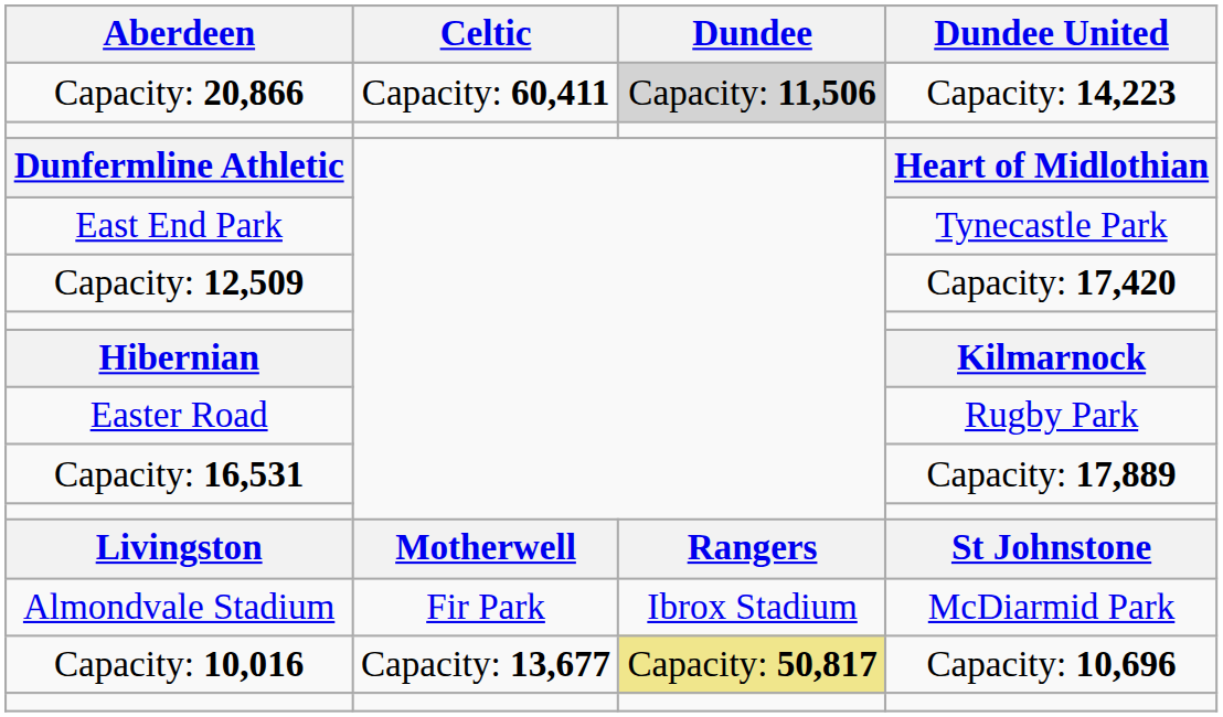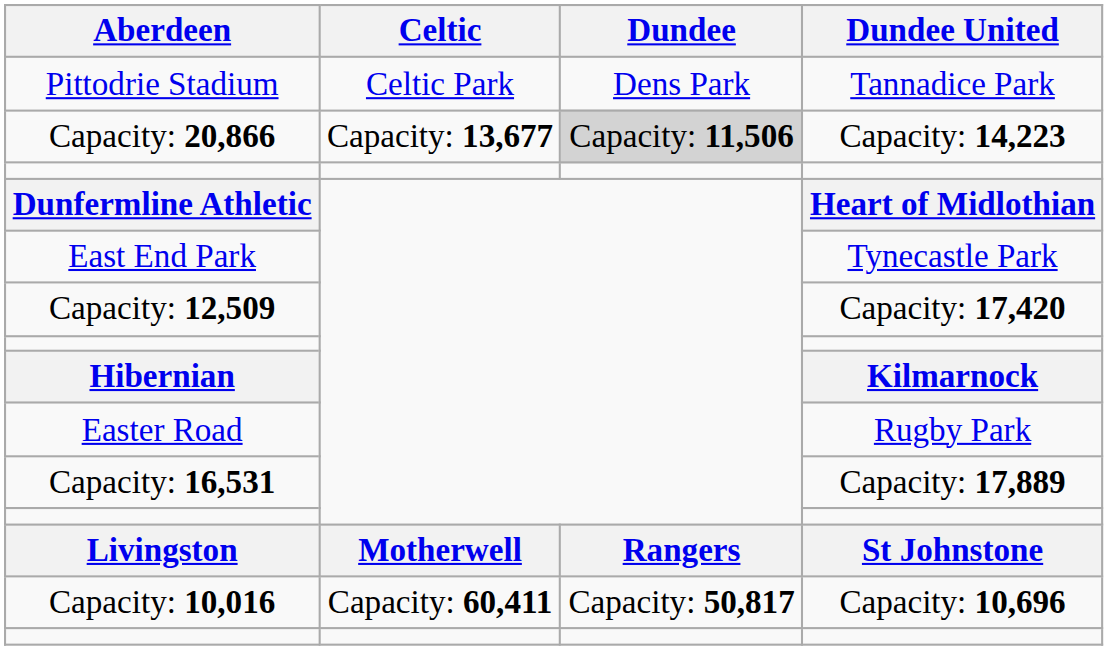+ row: Pittodrie Stadium | Celtic Park | Dens Park | Tannadice Park
Capacity: 20,866 | Celtic: Capacity: 60,411 -> Capacity: 13,677
- row: Almondvale Stadium | Fir Park | Ibrox Stadium | McDiarmid Park
Capacity: 10,016 | Celtic: Capacity: 13,677 -> Capacity: 60,411
Capacity: 10,016 | Dundee: khaki background -> no background
